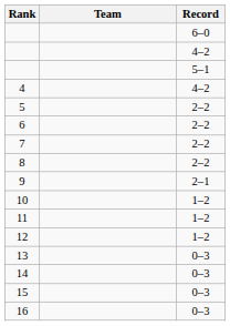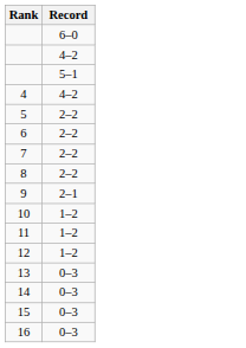- column: Team
